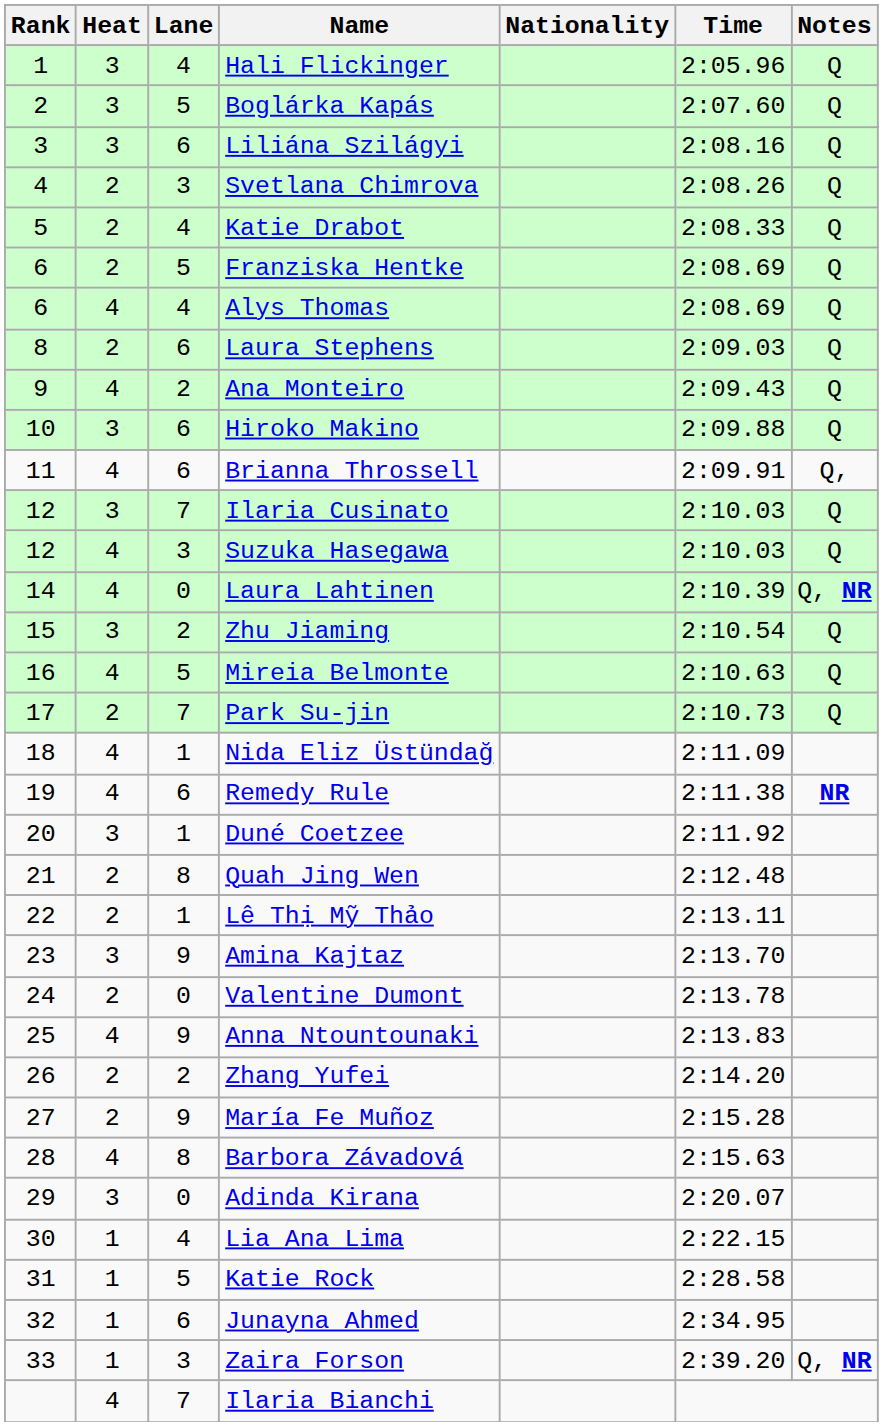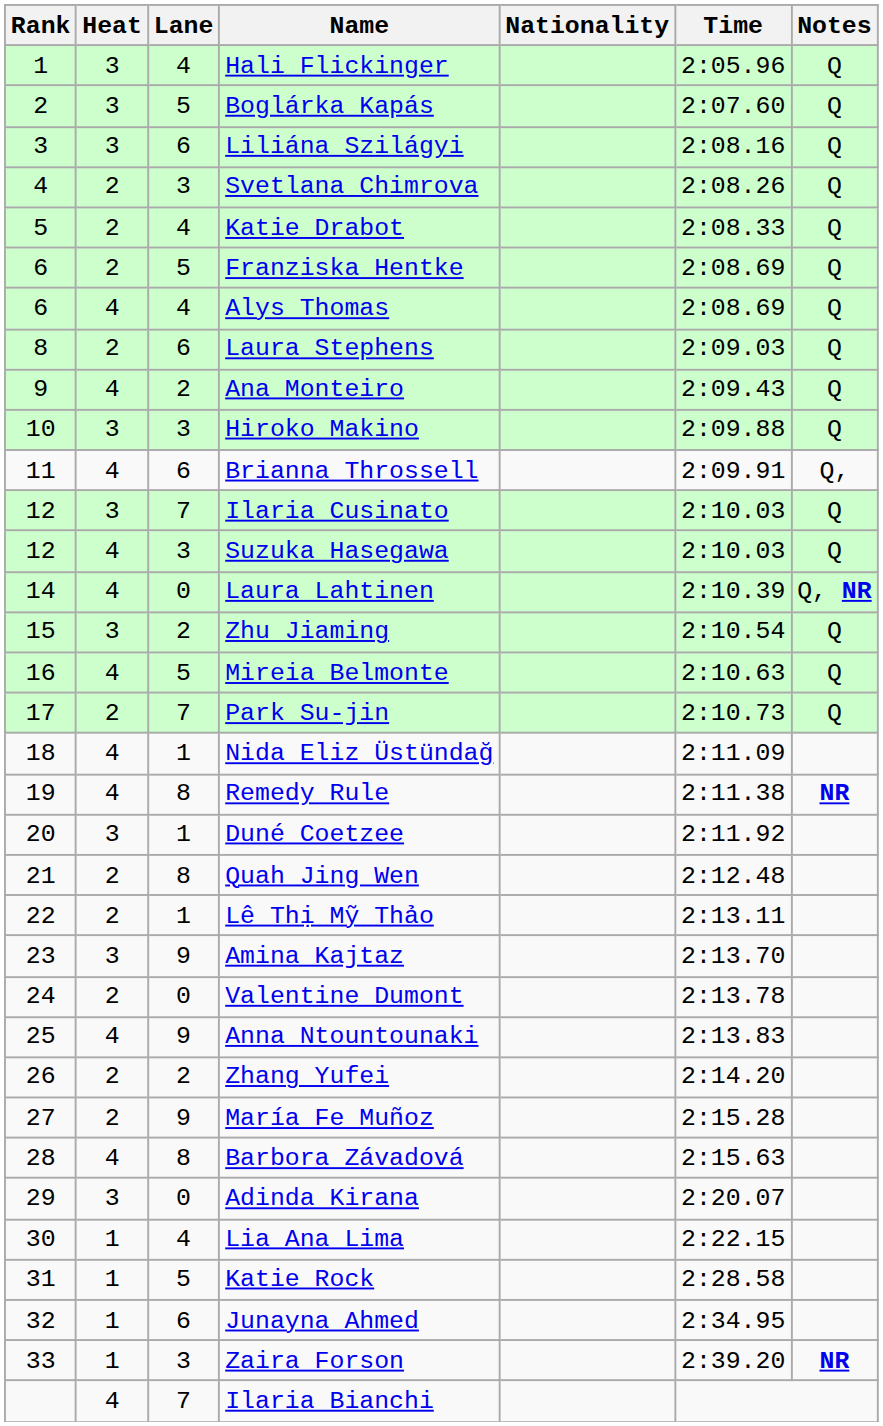Hiroko Makino | Lane: 6 -> 3
Remedy Rule | Lane: 6 -> 8
Zaira Forson | Notes: Q, NR -> NR
